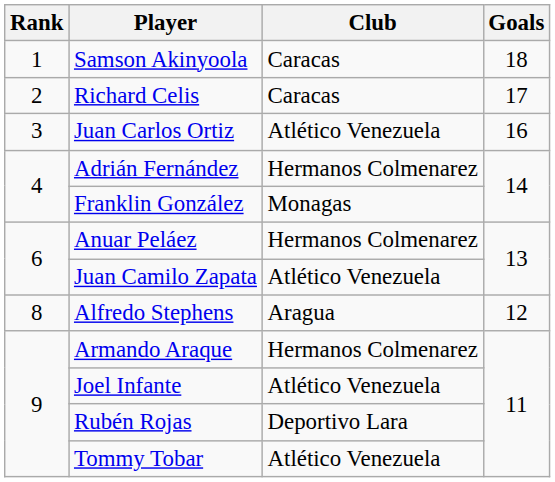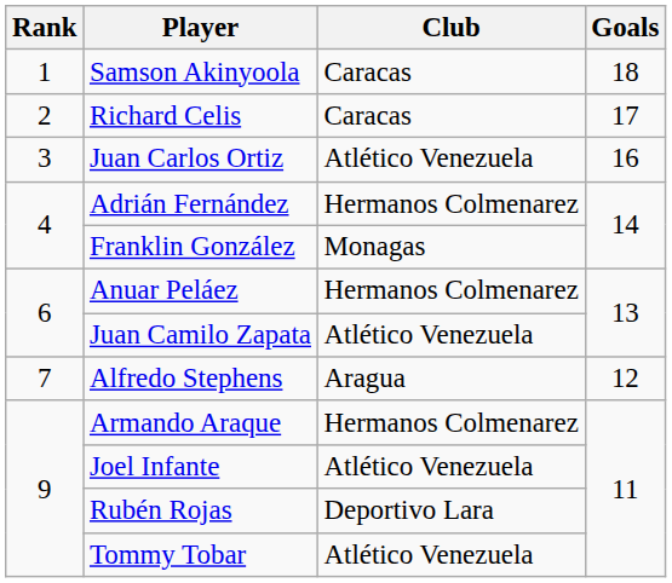Alfredo Stephens | Rank: 8 -> 7
